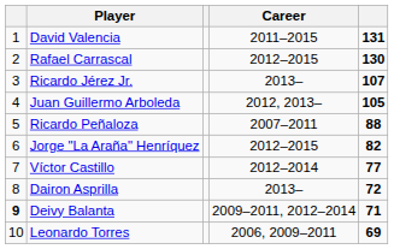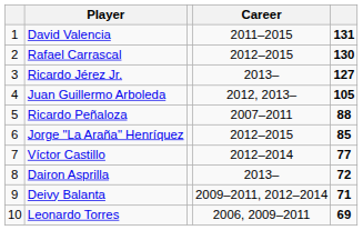Ricardo Jérez Jr. | column 5: 107 -> 127
Jorge "La Araña" Henríquez | column 5: 82 -> 85
Deivy Balanta | column 1: bold -> normal
